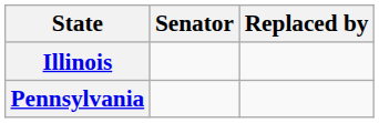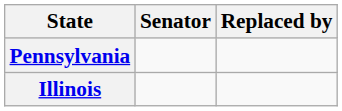rows swapped: Illinois <-> Pennsylvania
